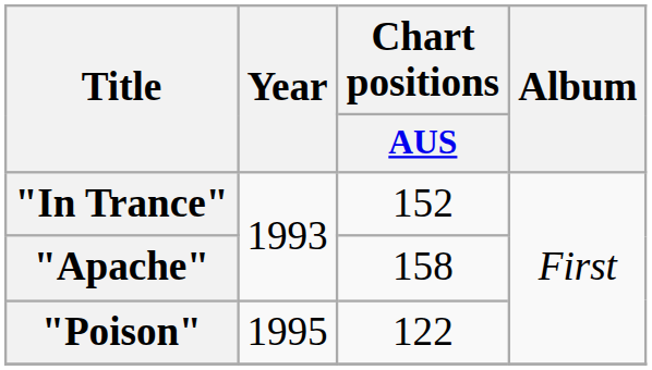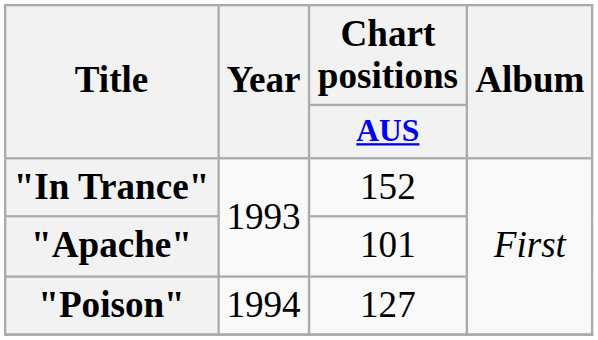"Apache" | Chart positions / AUS: 158 -> 101
"Poison" | Year: 1995 -> 1994
"Poison" | Chart positions / AUS: 122 -> 127
